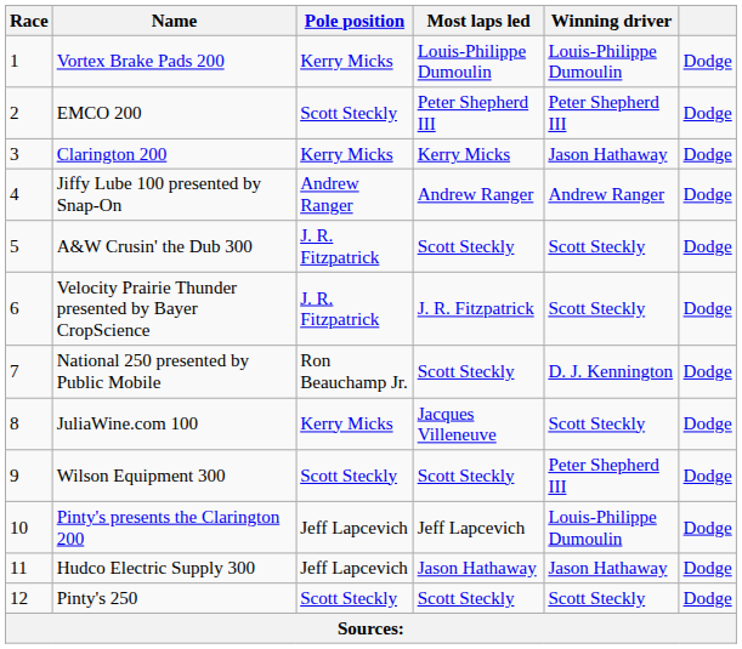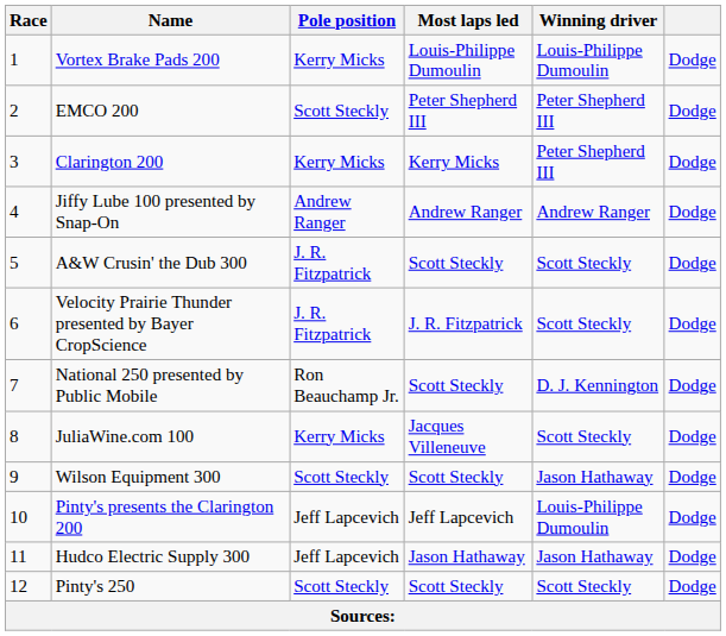Clarington 200 | Winning driver: Jason Hathaway -> Peter Shepherd III
Wilson Equipment 300 | Winning driver: Peter Shepherd III -> Jason Hathaway
